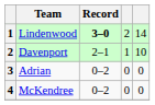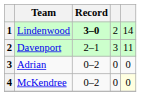Davenport | column 4: 1 -> 3
Davenport | column 5: 10 -> 11
McKendree | column 5: no background -> lightyellow background
